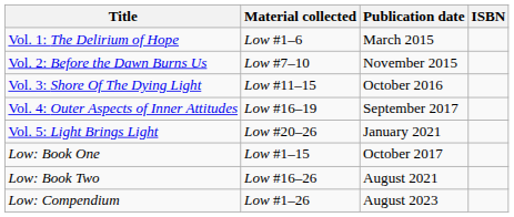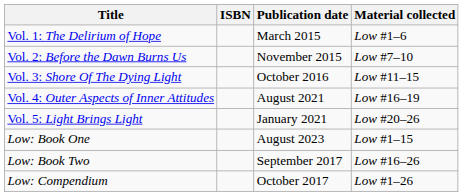columns swapped: Material collected <-> ISBN
Vol. 4: Outer Aspects of Inner Attitudes | Publication date: September 2017 -> August 2021
Low: Book One | Publication date: October 2017 -> August 2023
Low: Book Two | Publication date: August 2021 -> September 2017
Low: Compendium | Publication date: August 2023 -> October 2017
